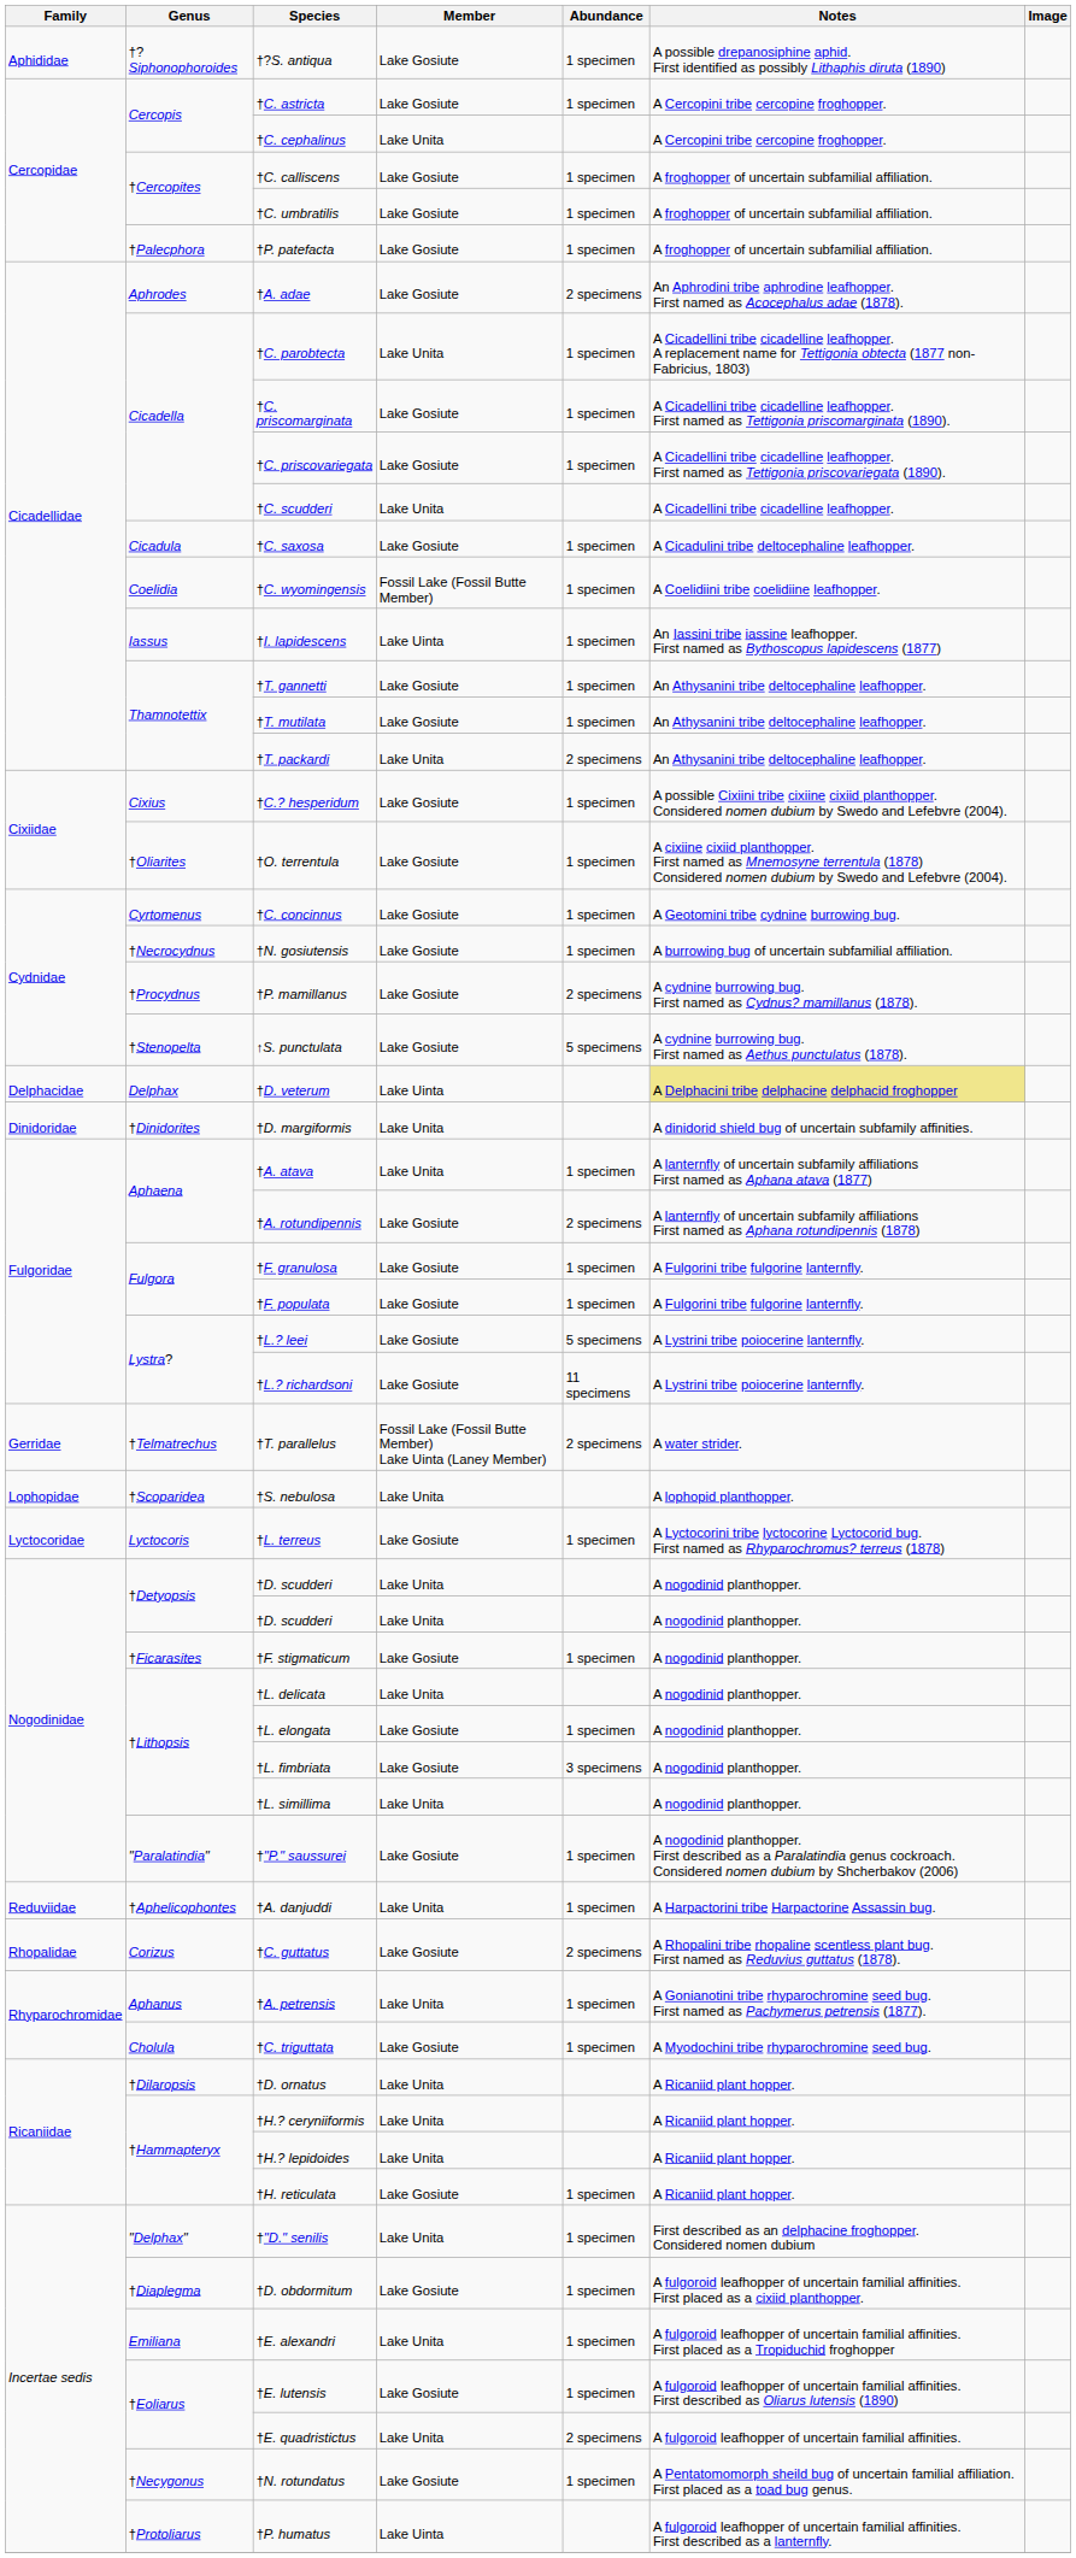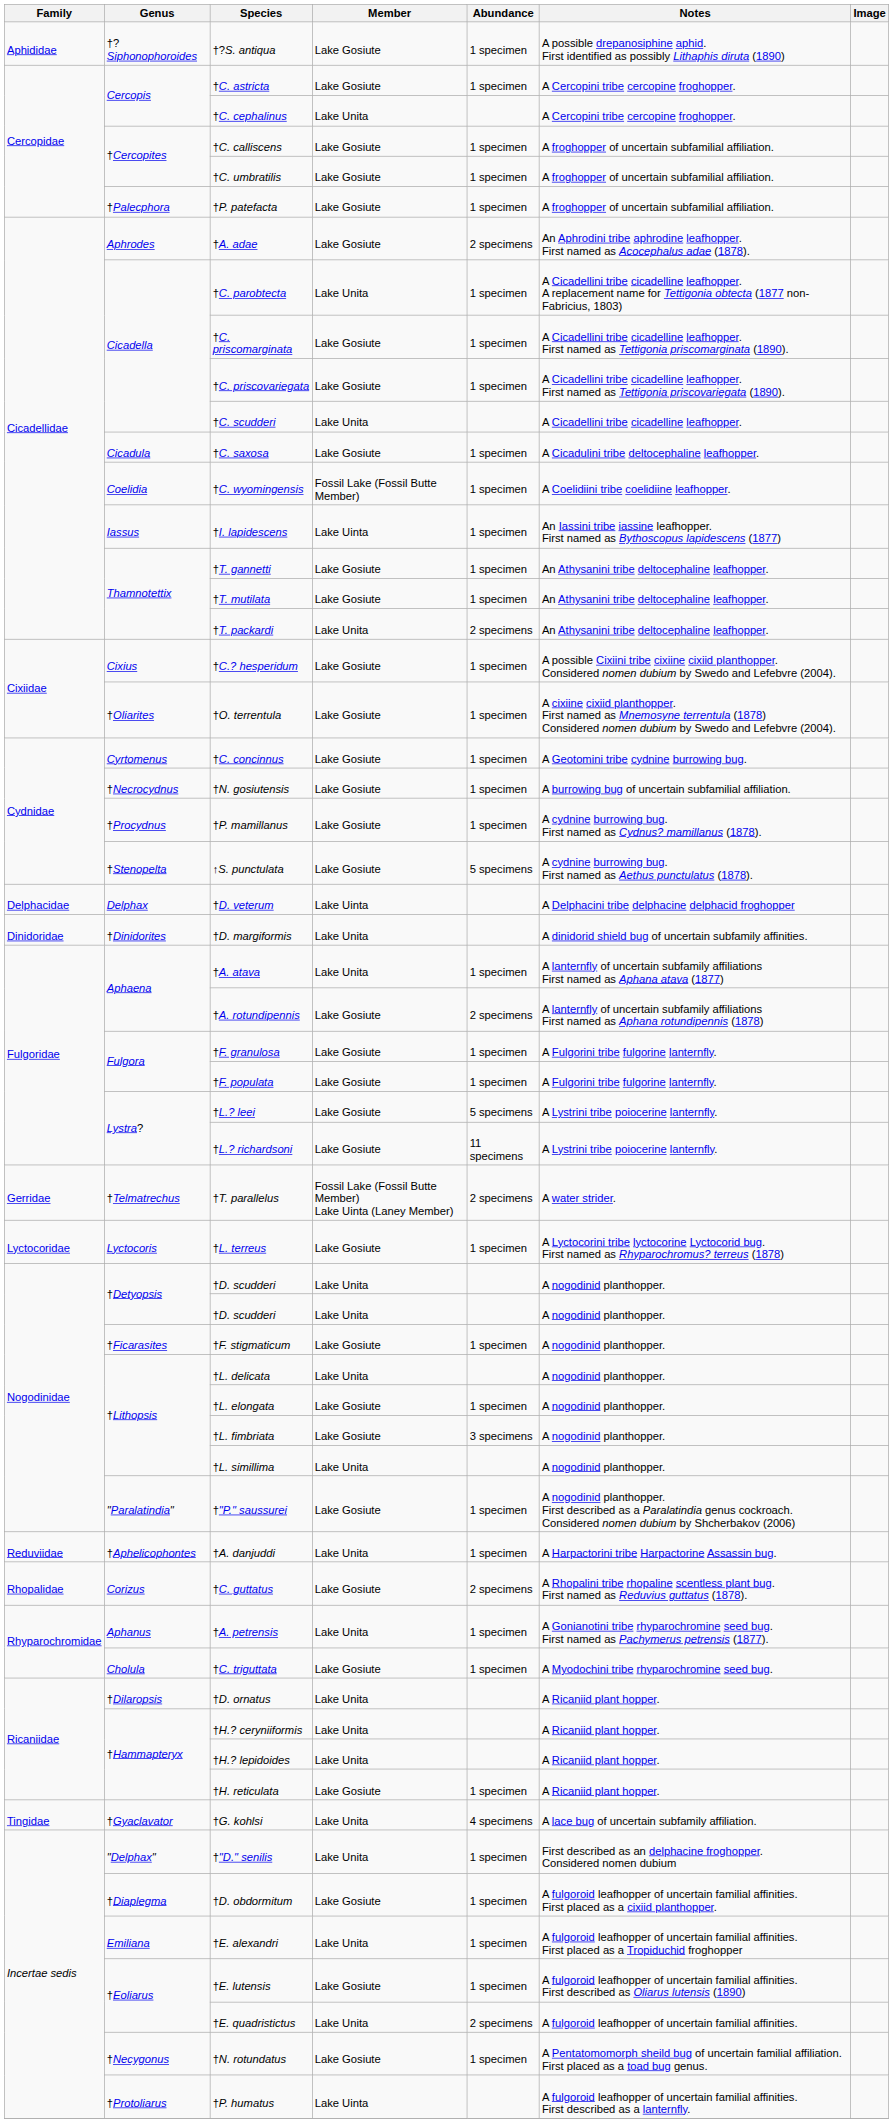†P. mamillanus | Abundance: 2 specimens -> 1 specimen
†D. veterum | Notes: khaki background -> no background
- row: Lophopidae | †Scoparidea | †S. nebulosa | Lake Unita | A lophopid planthopper.
+ row: Tingidae | †Gyaclavator | †G. kohlsi | Lake Unita | 4 specimens | A lace bug of uncertain subfamily affiliation.
